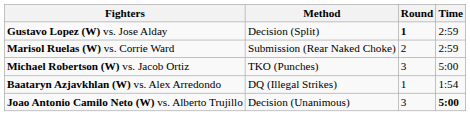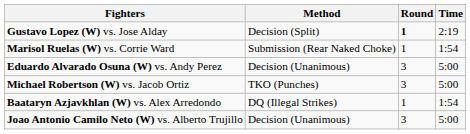Gustavo Lopez (W) vs. Jose Alday | Time: 2:59 -> 2:19
Marisol Ruelas (W) vs. Corrie Ward | Round: 2 -> 1
Marisol Ruelas (W) vs. Corrie Ward | Time: 2:59 -> 1:54
+ row: Eduardo Alvarado Osuna (W) vs. Andy Perez | Decision (Unanimous) | 3 | 5:00
Joao Antonio Camilo Neto (W) vs. Alberto Trujillo | Time: bold -> normal
